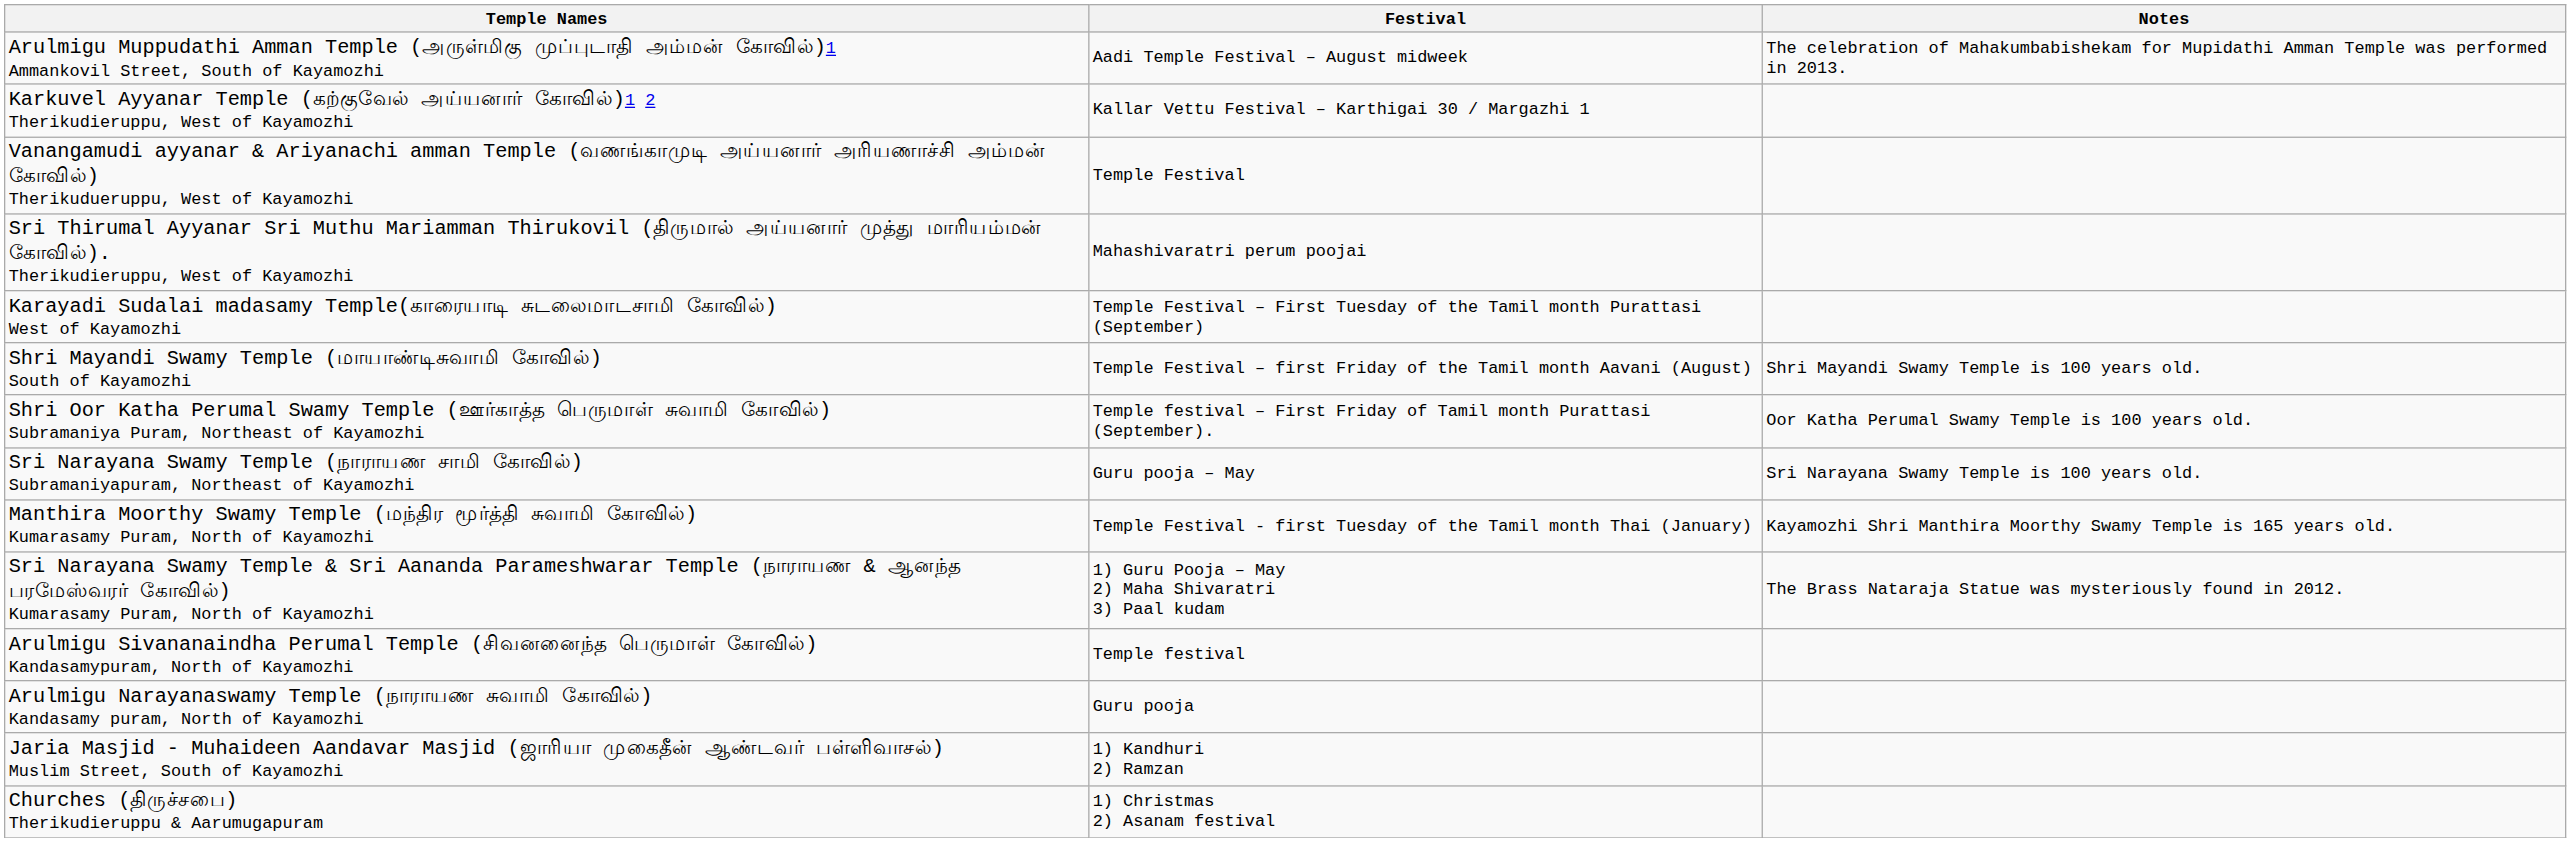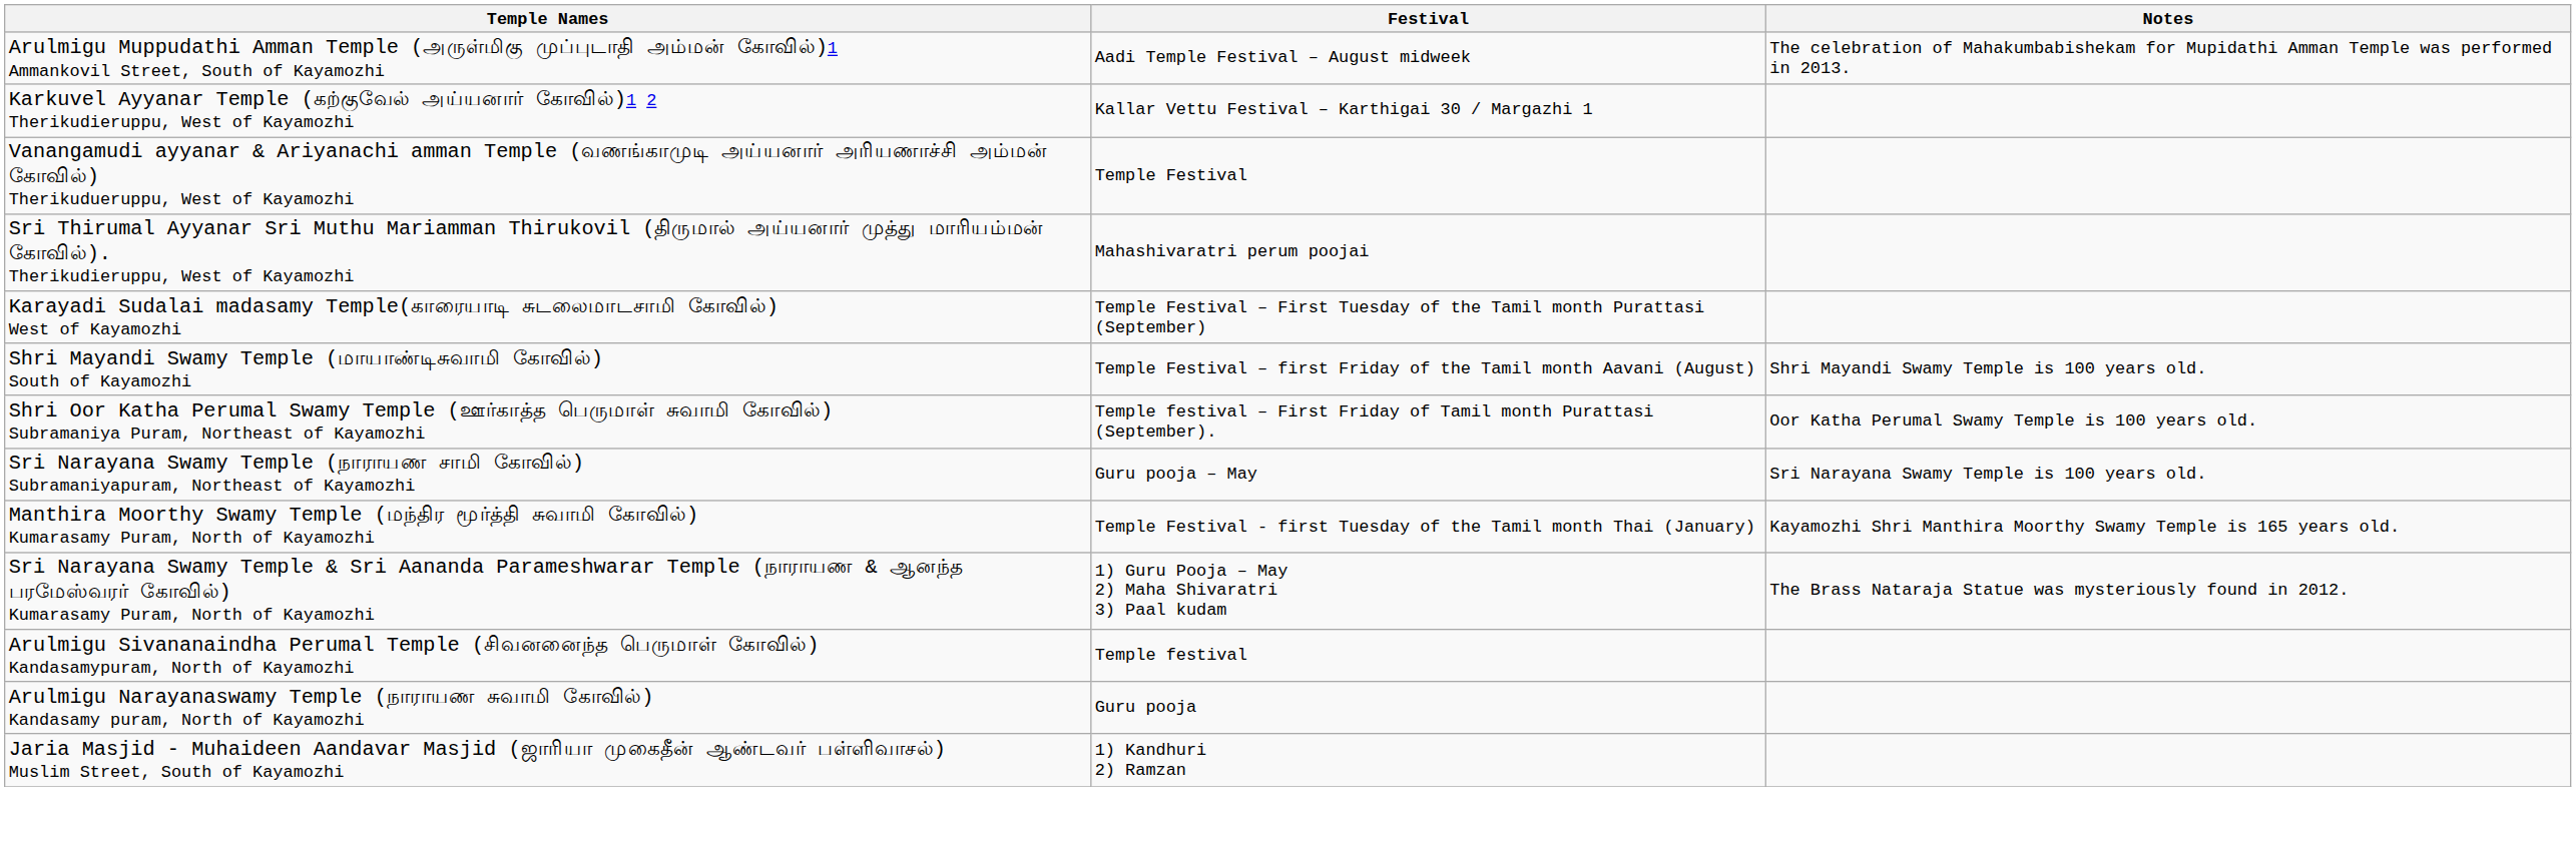- row: Churches (திருச்சபை) Therikudieruppu & Aarumugapuram | 1) Christmas 2) Asanam festival
